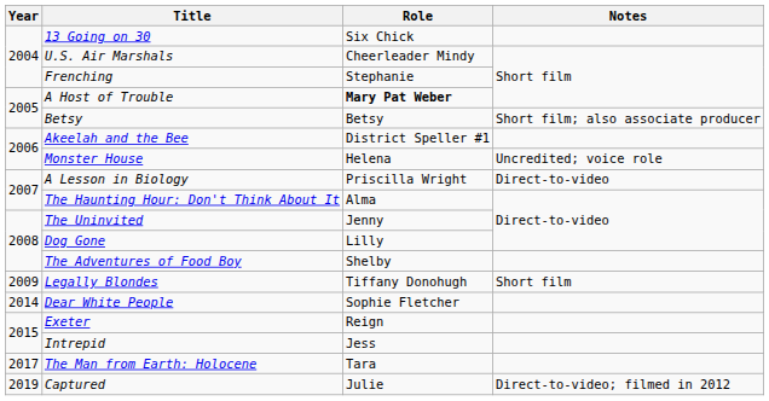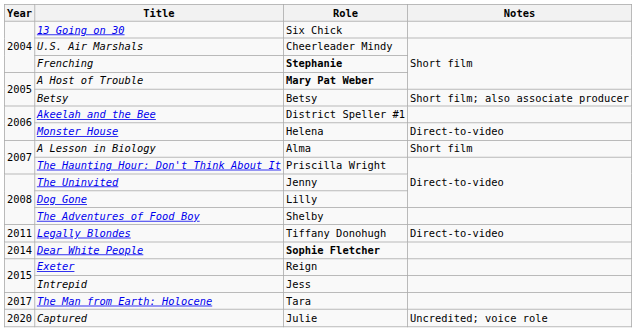Frenching | Role: normal -> bold
Monster House | Notes: Uncredited; voice role -> Direct-to-video
A Lesson in Biology | Role: Priscilla Wright -> Alma
A Lesson in Biology | Notes: Direct-to-video -> Short film
The Haunting Hour: Don't Think About It | Role: Alma -> Priscilla Wright
Legally Blondes | Year: 2009 -> 2011
Legally Blondes | Notes: Short film -> Direct-to-video
Dear White People | Role: normal -> bold
Captured | Year: 2019 -> 2020
Captured | Notes: Direct-to-video; filmed in 2012 -> Uncredited; voice role
